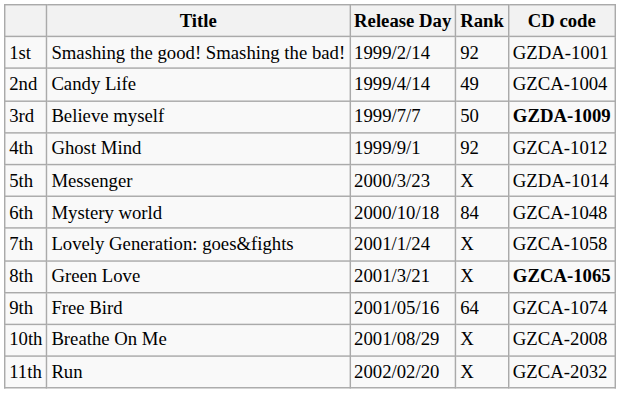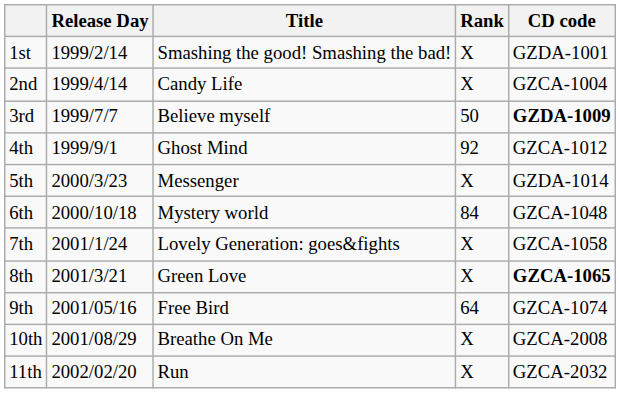columns swapped: Release Day <-> Title
1st | Rank: 92 -> X
2nd | Rank: 49 -> X
